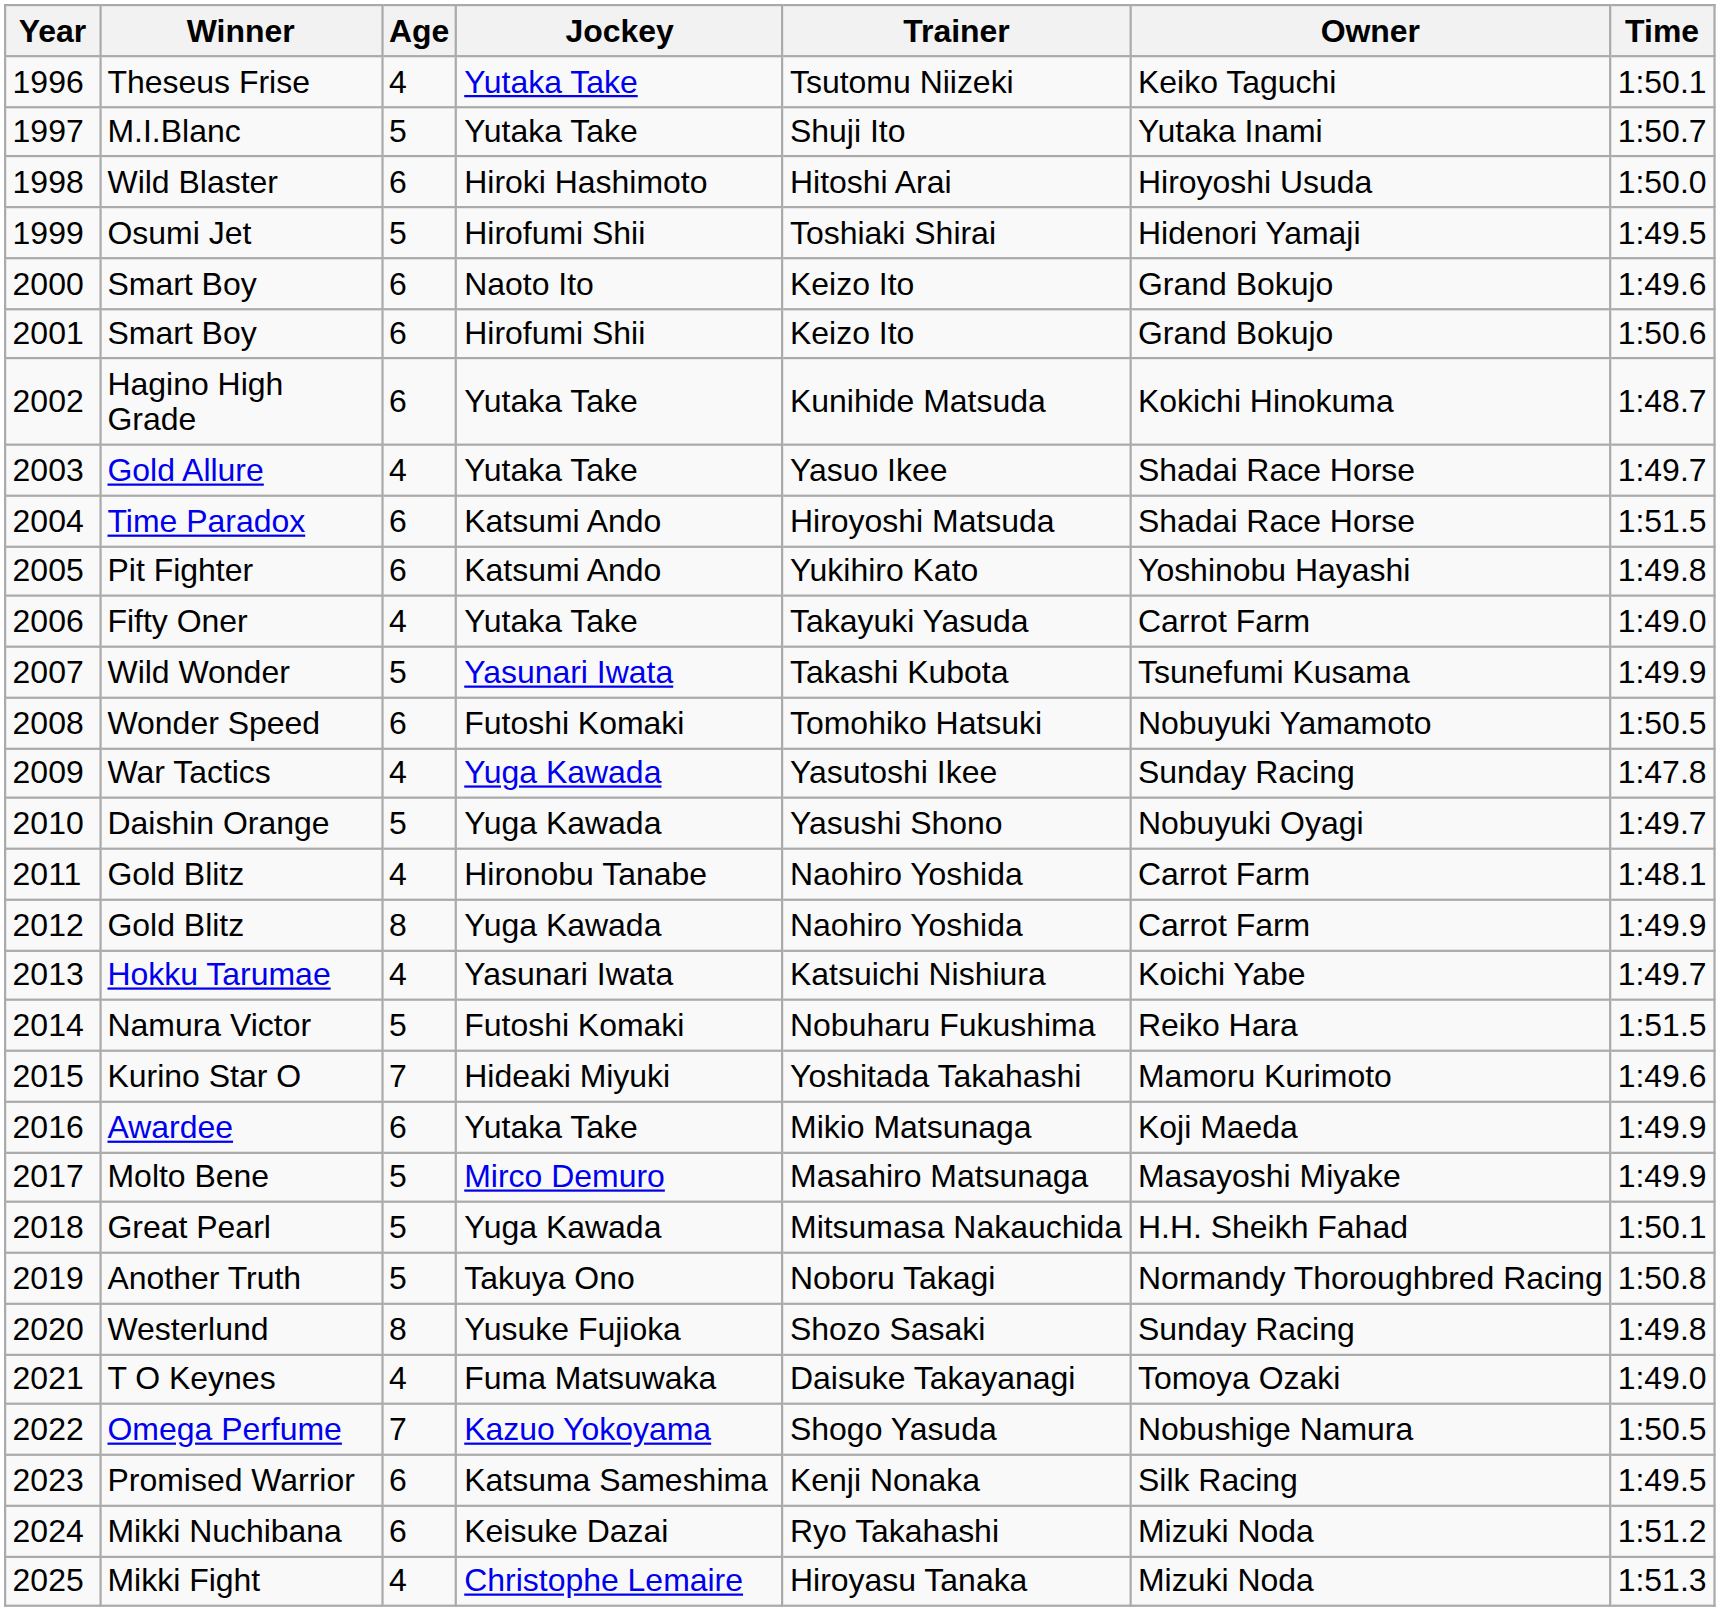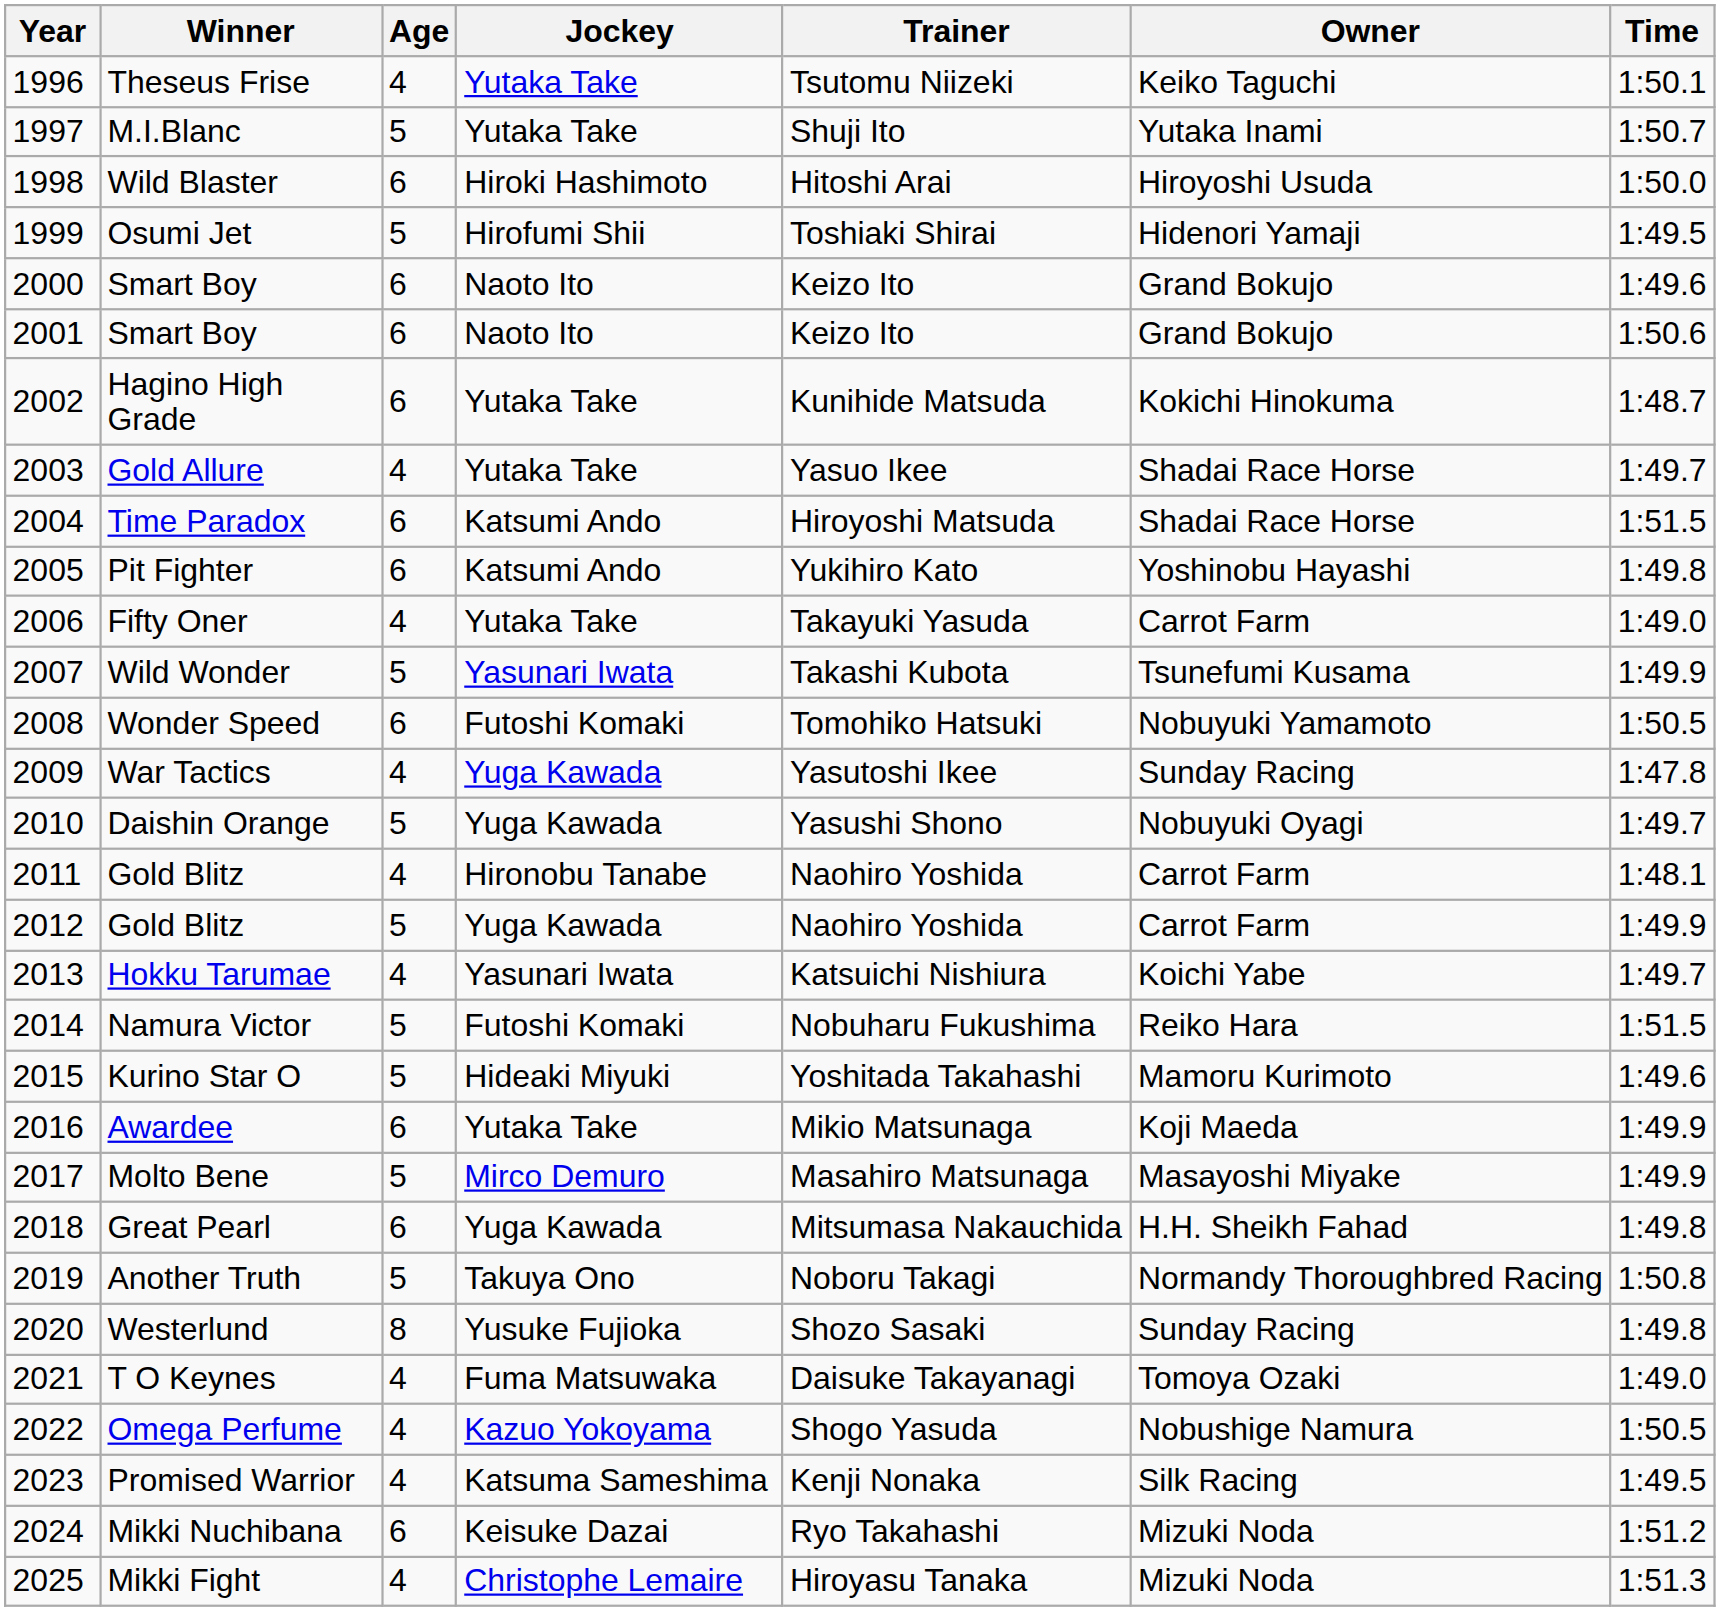2001 / Smart Boy | Jockey: Hirofumi Shii -> Naoto Ito
2012 / Gold Blitz | Age: 8 -> 5
Kurino Star O | Age: 7 -> 5
Great Pearl | Age: 5 -> 6
Great Pearl | Time: 1:50.1 -> 1:49.8
Omega Perfume | Age: 7 -> 4
Promised Warrior | Age: 6 -> 4
